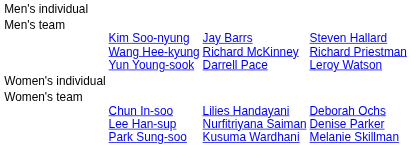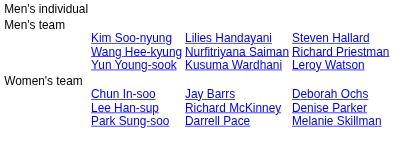Men's team | column 3: Jay Barrs Richard McKinney Darrell Pace -> Lilies Handayani Nurfitriyana Saiman Kusuma Wardhani
- row: Women's individual
Women's team | column 3: Lilies Handayani Nurfitriyana Saiman Kusuma Wardhani -> Jay Barrs Richard McKinney Darrell Pace
